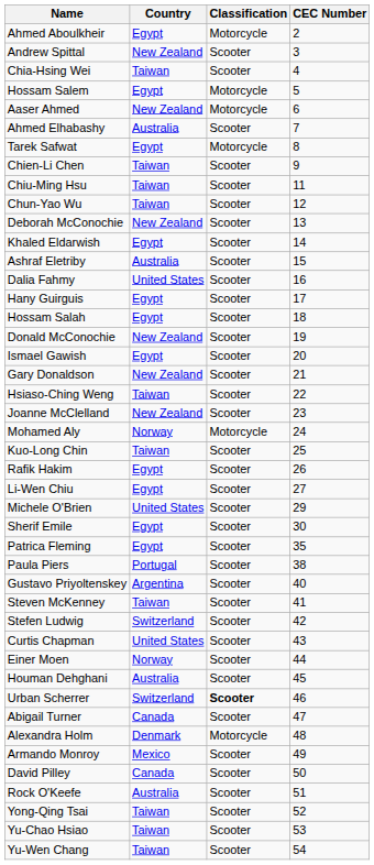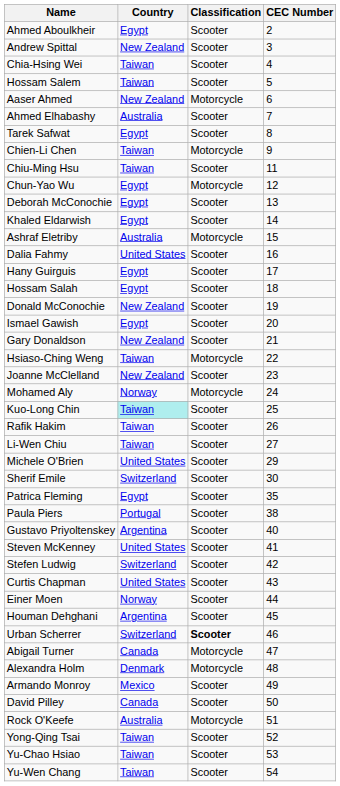Ahmed Aboulkheir | Classification: Motorcycle -> Scooter
Hossam Salem | Country: Egypt -> Taiwan
Hossam Salem | Classification: Motorcycle -> Scooter
Tarek Safwat | Classification: Motorcycle -> Scooter
Chien-Li Chen | Classification: Scooter -> Motorcycle
Chun-Yao Wu | Country: Taiwan -> Egypt
Chun-Yao Wu | Classification: Scooter -> Motorcycle
Deborah McConochie | Country: New Zealand -> Egypt
Ashraf Eletriby | Classification: Scooter -> Motorcycle
Hsiaso-Ching Weng | Classification: Scooter -> Motorcycle
Kuo-Long Chin | Country: no background -> paleturquoise background
Rafik Hakim | Country: Egypt -> Taiwan
Li-Wen Chiu | Country: Egypt -> Taiwan
Sherif Emile | Country: Egypt -> Switzerland
Steven McKenney | Country: Taiwan -> United States
Houman Dehghani | Country: Australia -> Argentina
Abigail Turner | Classification: Scooter -> Motorcycle
Rock O'Keefe | Classification: Scooter -> Motorcycle
